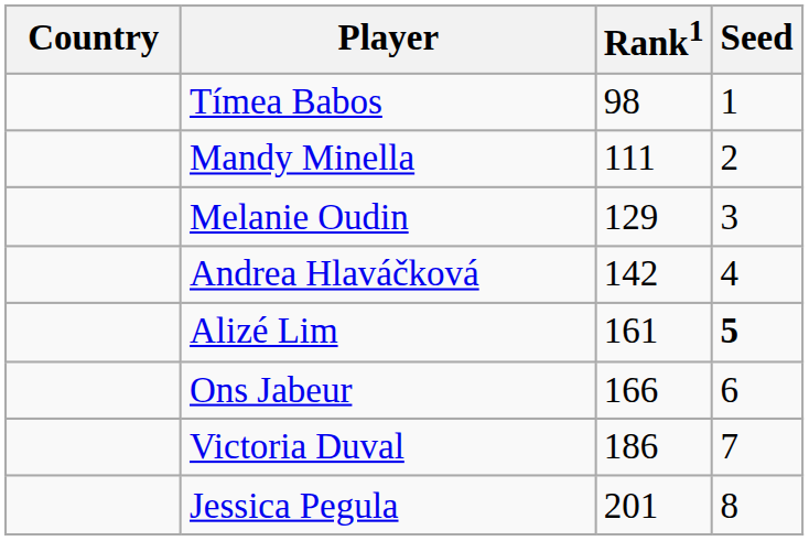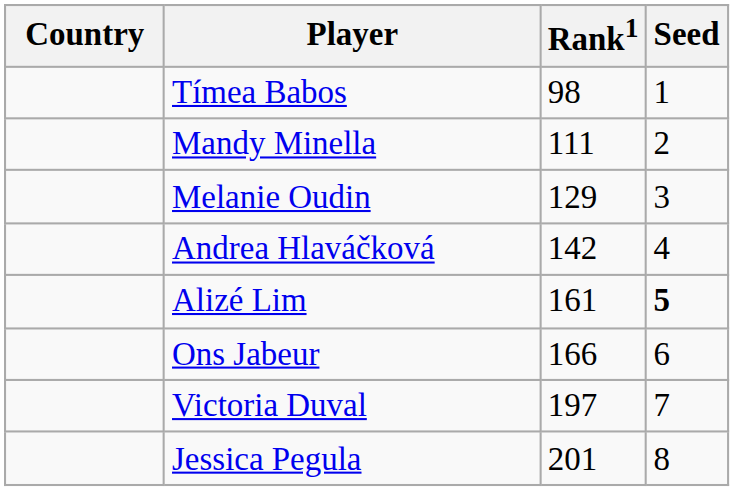Victoria Duval | Rank1: 186 -> 197
